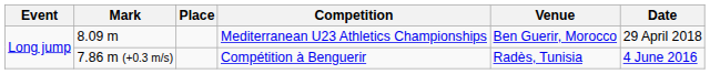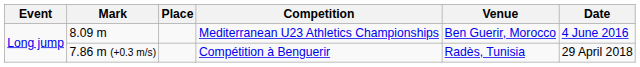8.09 m | Date: 29 April 2018 -> 4 June 2016
7.86 m (+0.3 m/s) | Date: 4 June 2016 -> 29 April 2018
